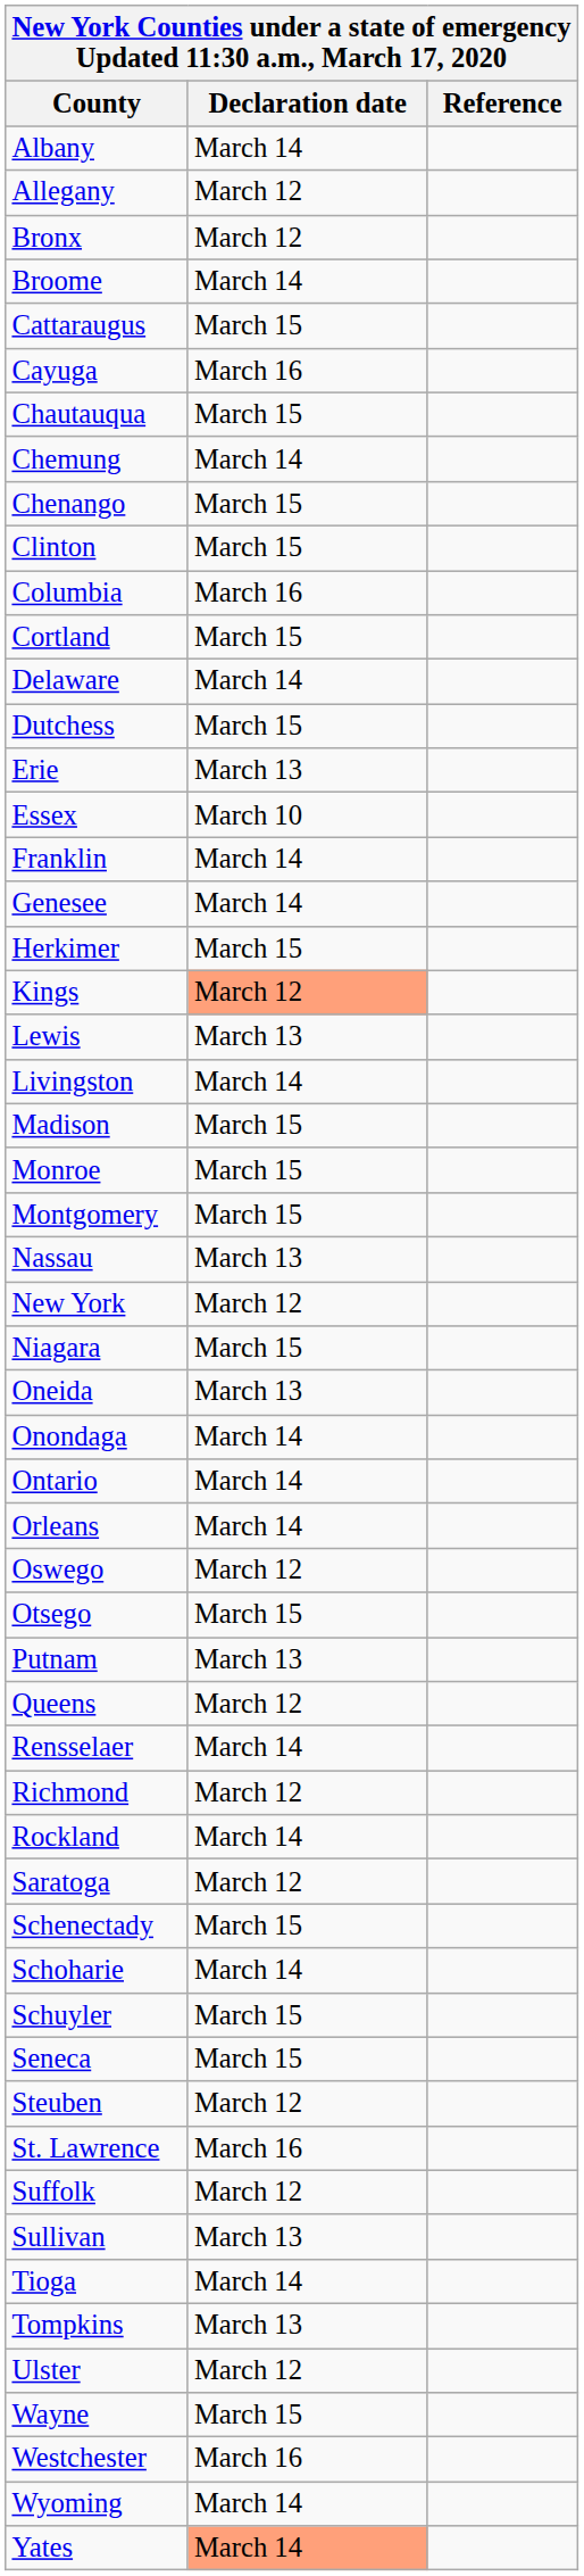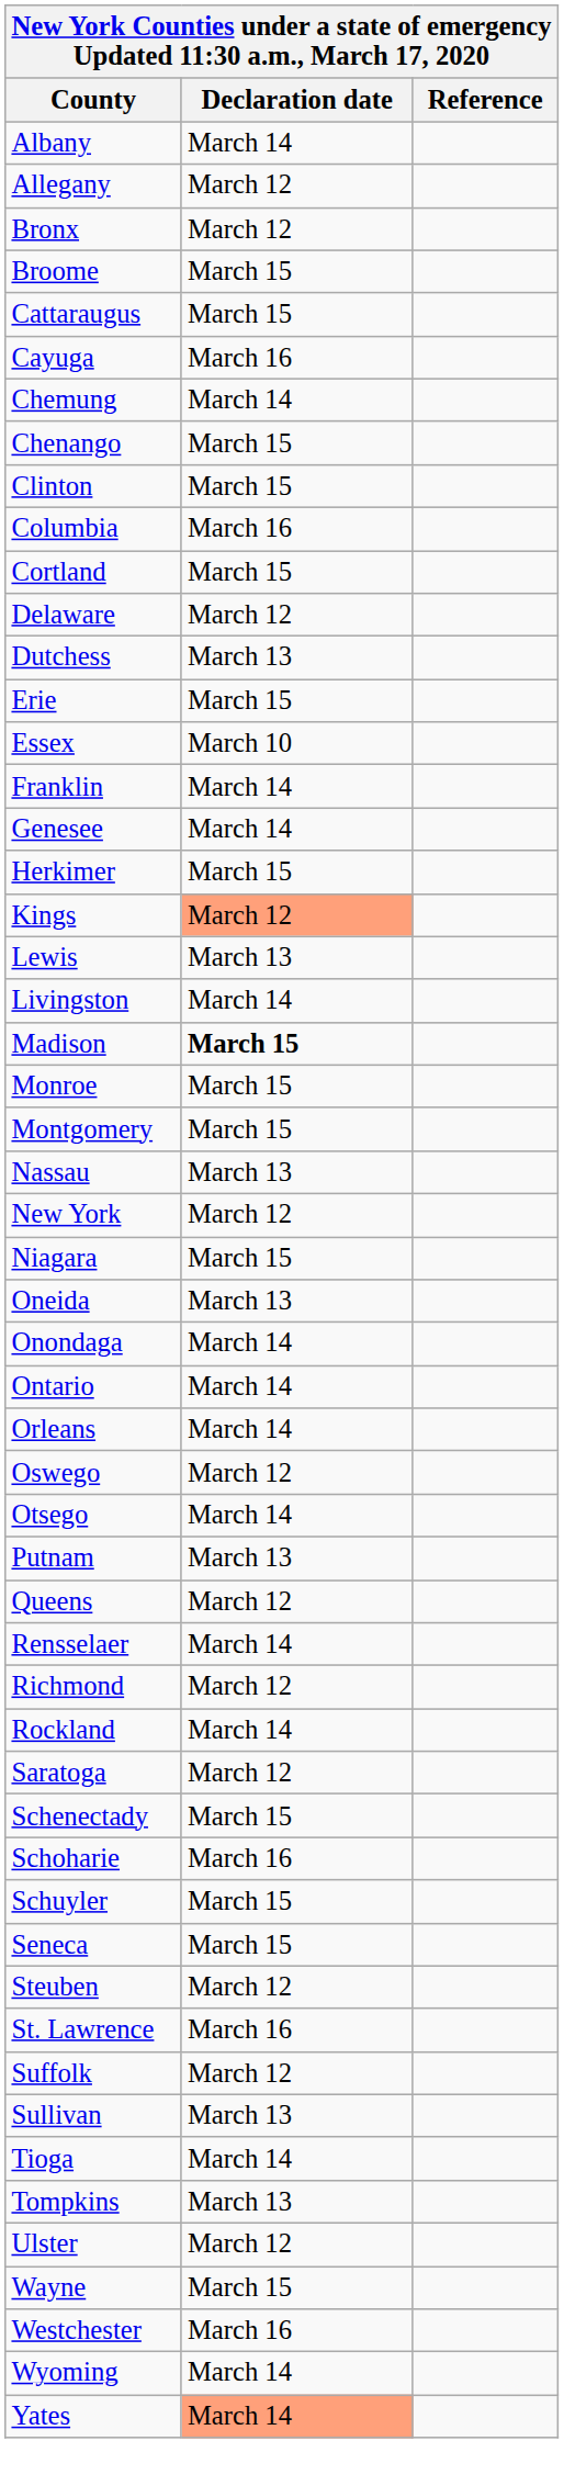Broome | Declaration date: March 14 -> March 15
- row: Chautauqua | March 15
Delaware | Declaration date: March 14 -> March 12
Dutchess | Declaration date: March 15 -> March 13
Erie | Declaration date: March 13 -> March 15
Madison | Declaration date: normal -> bold
Otsego | Declaration date: March 15 -> March 14
Schoharie | Declaration date: March 14 -> March 16
